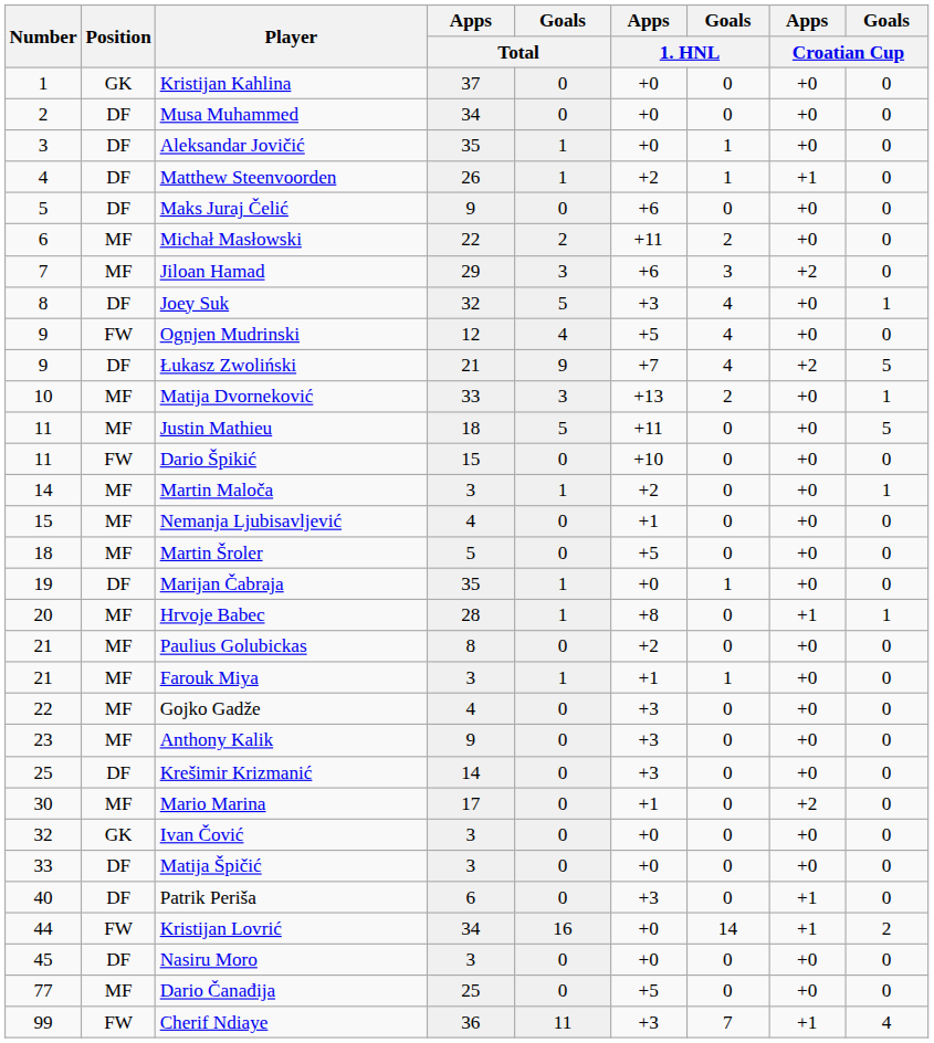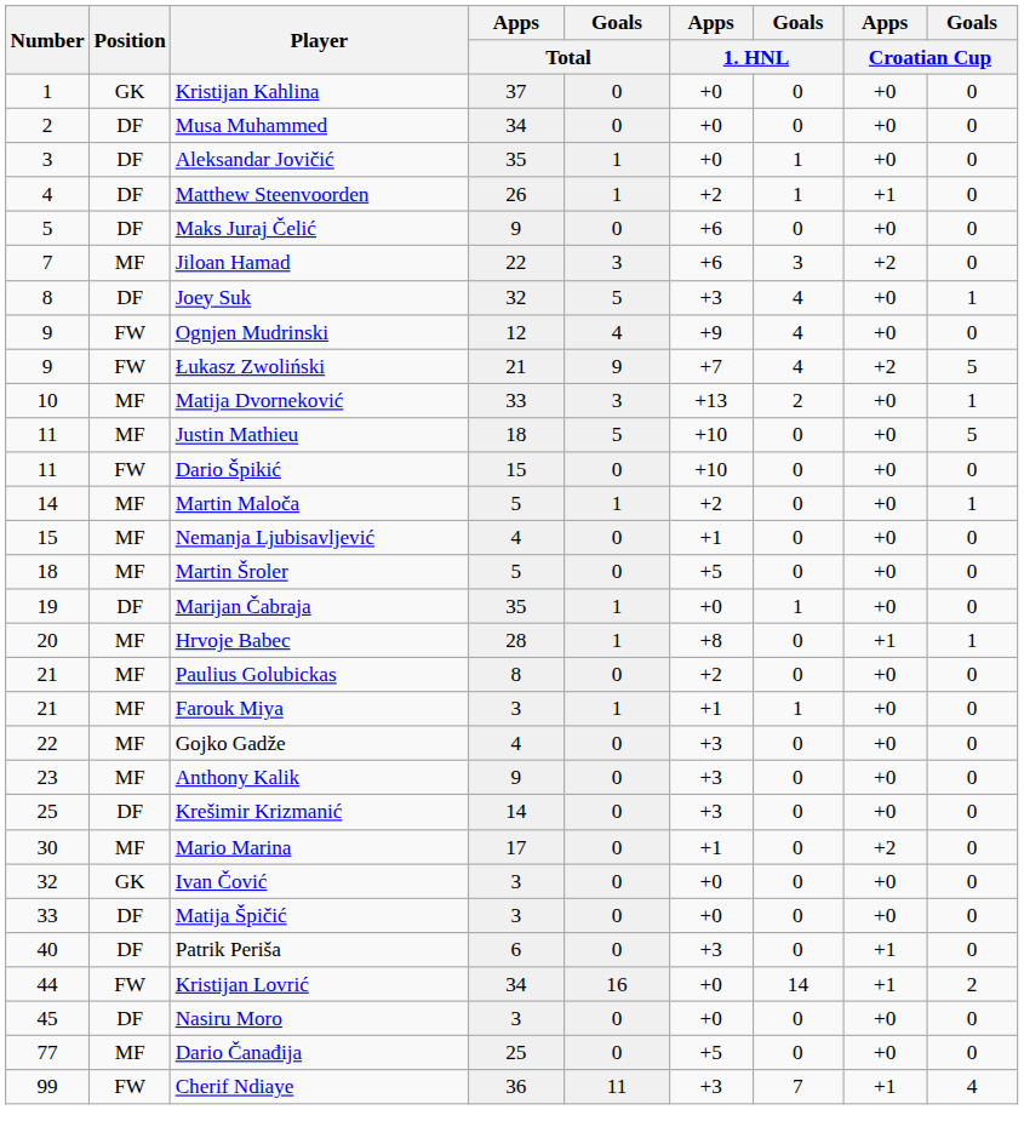- row: 6 | MF | Michał Masłowski | 22 | 2 | +11 | 2 | +0 | 0
Jiloan Hamad | Apps / Total: 29 -> 22
Ognjen Mudrinski | Apps / 1. HNL: +5 -> +9
Łukasz Zwoliński | Position: DF -> FW
Justin Mathieu | Apps / 1. HNL: +11 -> +10
Martin Maloča | Apps / Total: 3 -> 5
